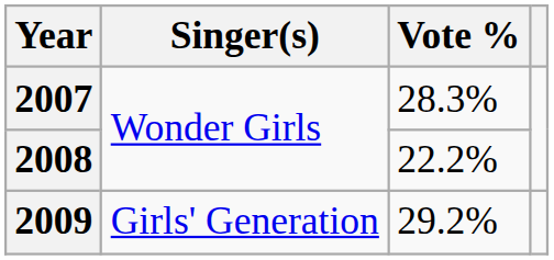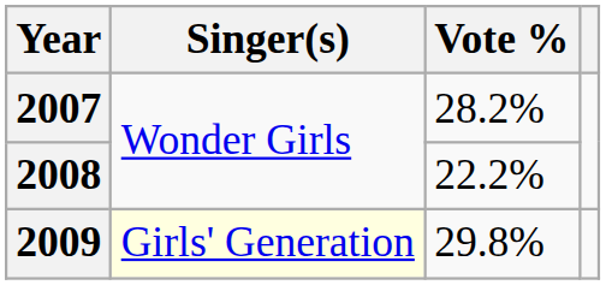2007 | Vote %: 28.3% -> 28.2%
2009 | Singer(s): no background -> lightyellow background
2009 | Vote %: 29.2% -> 29.8%
